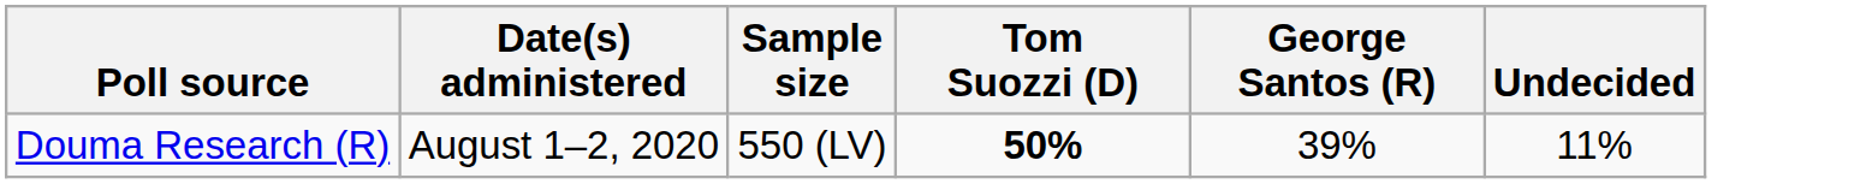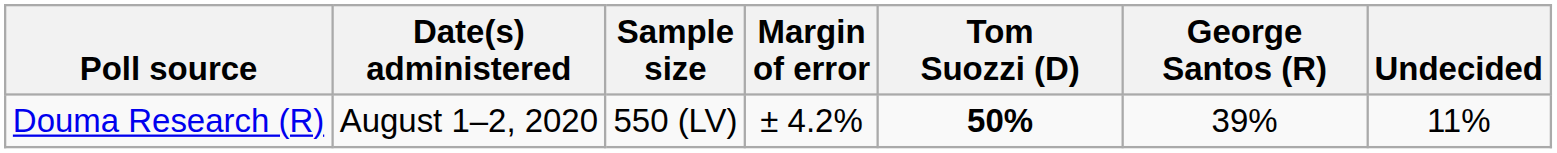+ column: Margin of error | ± 4.2%
